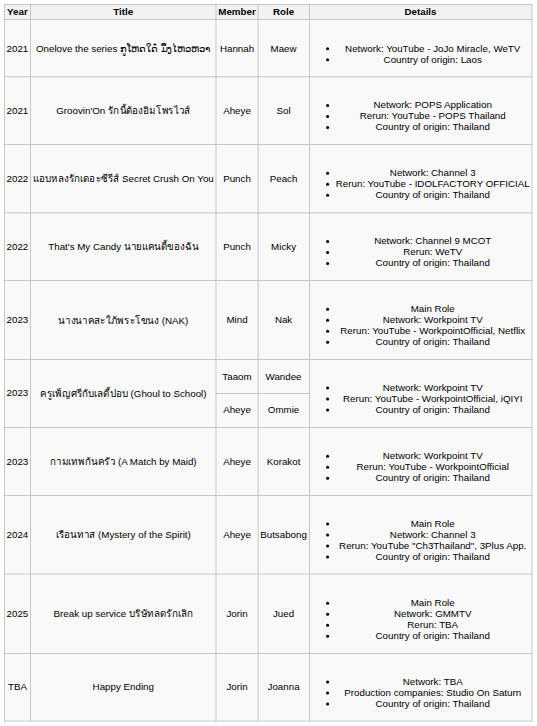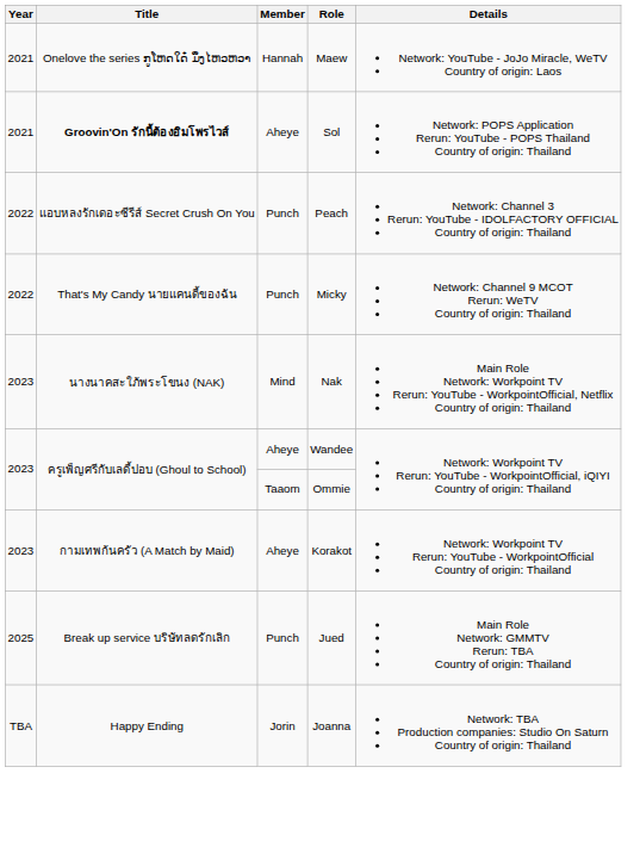Sol | Title: normal -> bold
Wandee | Member: Taaom -> Aheye
Ommie | Member: Aheye -> Taaom
- row: 2024 | เรือนทาส (Mystery of the Spirit) | Aheye | Butsabong | Main Role Network: Channel 3 Rerun: YouTube "Ch3Thailand", 3Plus App. Country of origin: Thailand
Jued | Member: Jorin -> Punch
